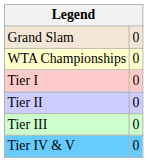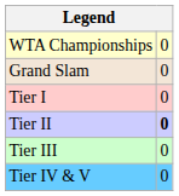rows swapped: Grand Slam <-> WTA Championships
Tier II | column 2: normal -> bold
